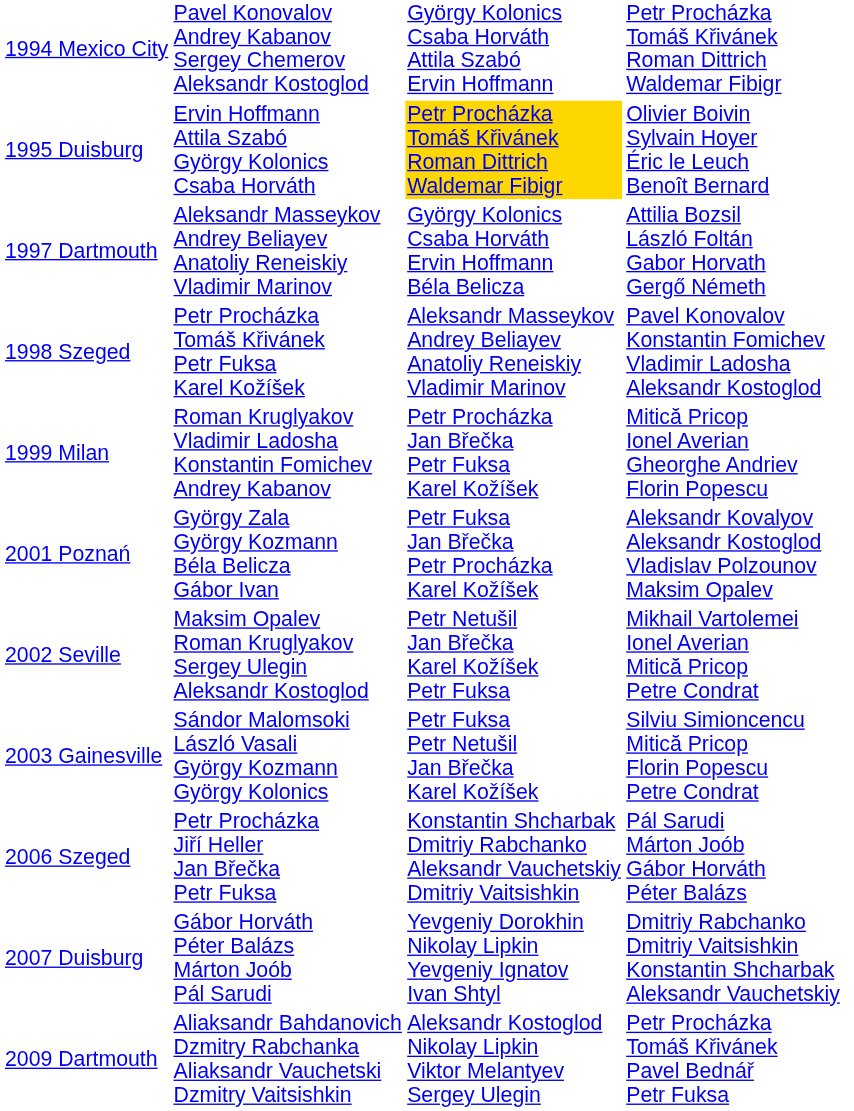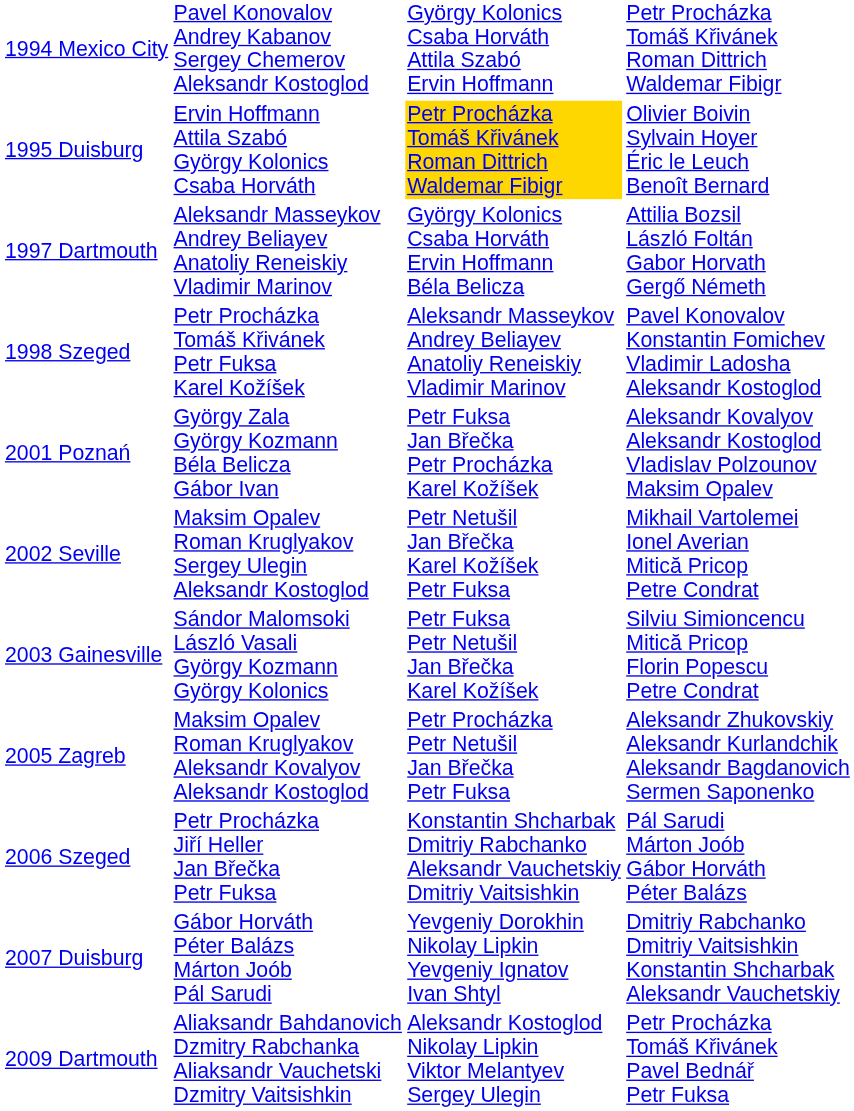- row: 1999 Milan | Roman Kruglyakov Vladimir Ladosha Konstantin Fomichev Andrey Kabanov | Petr Procházka Jan Břečka Petr Fuksa Karel Kožíšek | Mitică Pricop Ionel Averian Gheorghe Andriev Florin Popescu
+ row: 2005 Zagreb | Maksim Opalev Roman Kruglyakov Aleksandr Kovalyov Aleksandr Kostoglod | Petr Procházka Petr Netušil Jan Břečka Petr Fuksa | Aleksandr Zhukovskiy Aleksandr Kurlandchik Aleksandr Bagdanovich Sermen Saponenko
